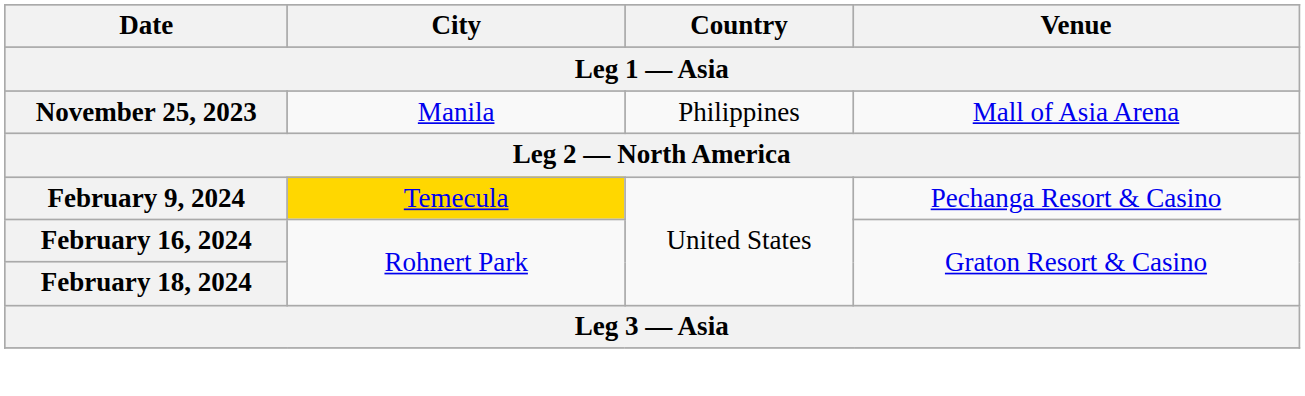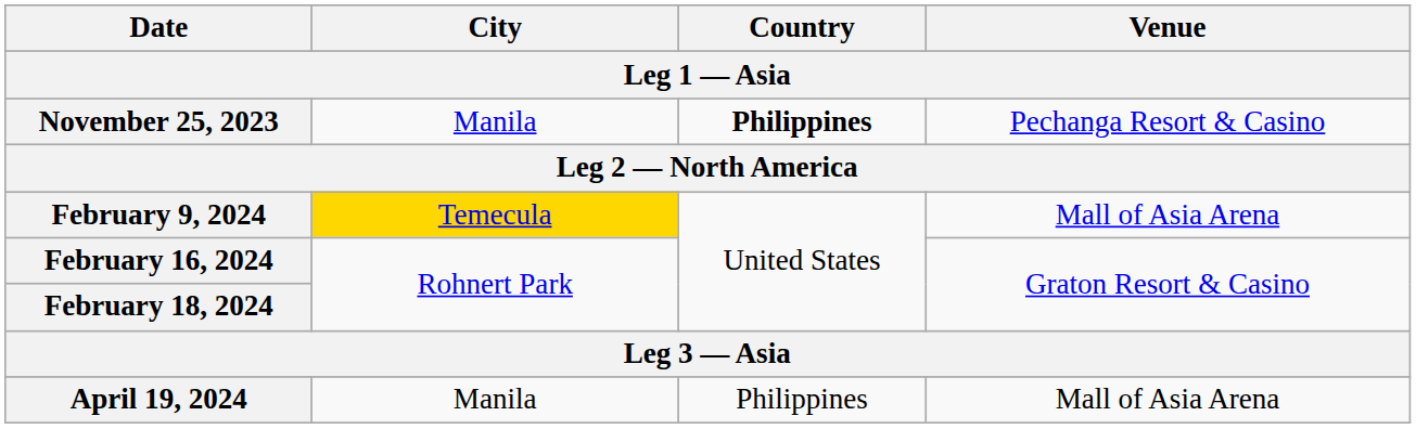November 25, 2023 | Country: normal -> bold
November 25, 2023 | Venue: Mall of Asia Arena -> Pechanga Resort & Casino
February 9, 2024 | Venue: Pechanga Resort & Casino -> Mall of Asia Arena
+ row: April 19, 2024 | Manila | Philippines | Mall of Asia Arena
